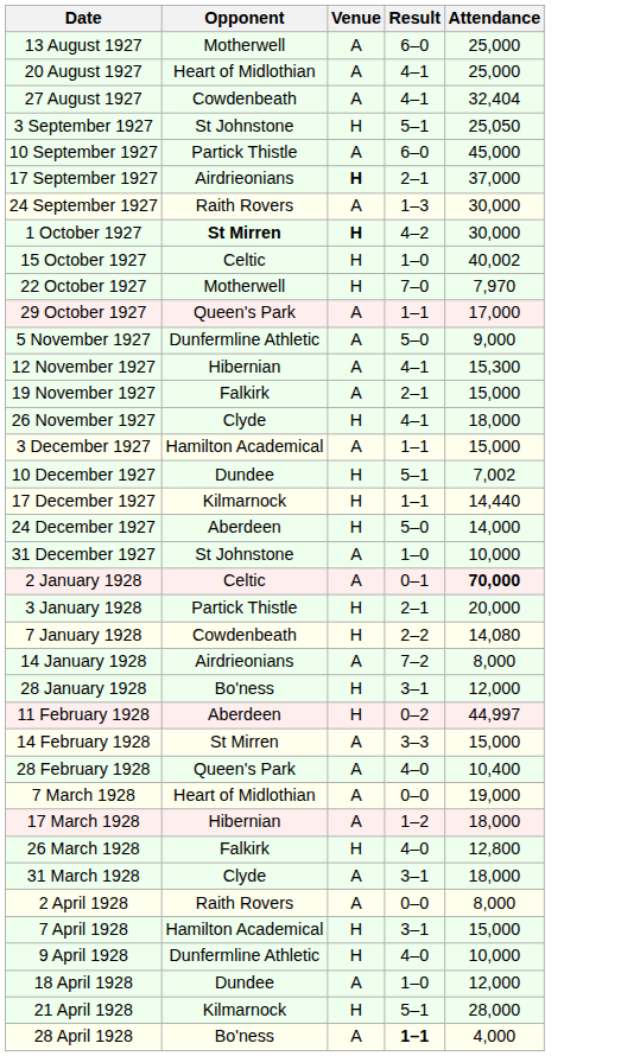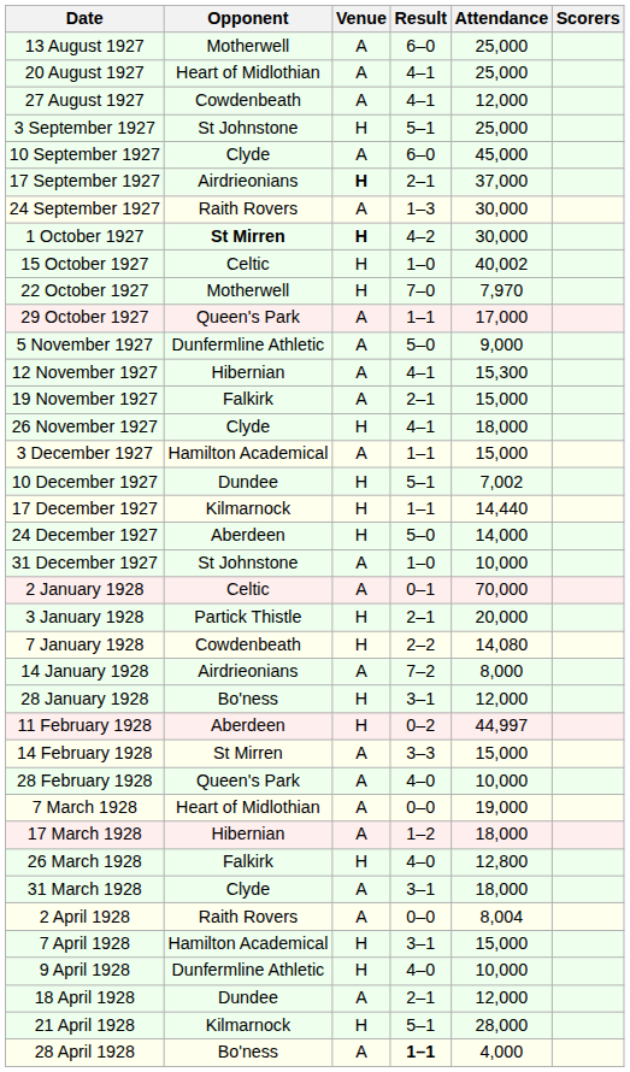+ column: Scorers
27 August 1927 | Attendance: 32,404 -> 12,000
3 September 1927 | Attendance: 25,050 -> 25,000
10 September 1927 | Opponent: Partick Thistle -> Clyde
2 January 1928 | Attendance: bold -> normal
28 February 1928 | Attendance: 10,400 -> 10,000
2 April 1928 | Attendance: 8,000 -> 8,004
18 April 1928 | Result: 1–0 -> 2–1
